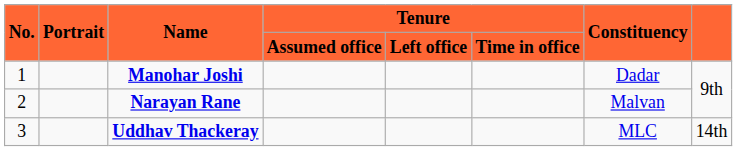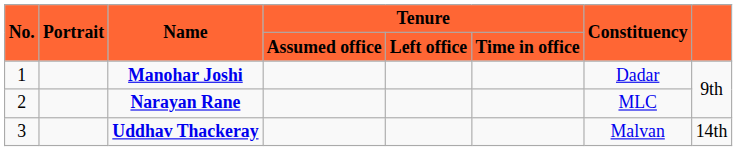Narayan Rane | Constituency: Malvan -> MLC
Uddhav Thackeray | Constituency: MLC -> Malvan
